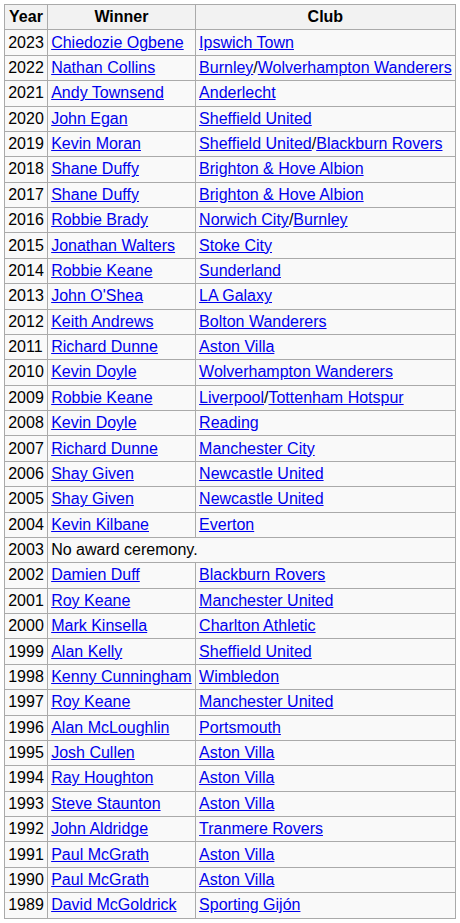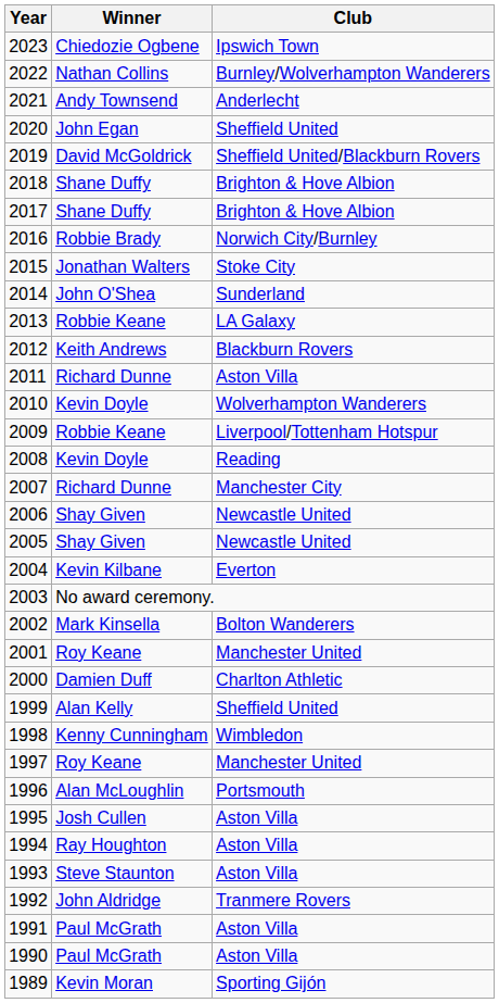2019 | Winner: Kevin Moran -> David McGoldrick
2014 | Winner: Robbie Keane -> John O'Shea
2013 | Winner: John O'Shea -> Robbie Keane
2012 | Club: Bolton Wanderers -> Blackburn Rovers
2002 | Winner: Damien Duff -> Mark Kinsella
2002 | Club: Blackburn Rovers -> Bolton Wanderers
2000 | Winner: Mark Kinsella -> Damien Duff
1989 | Winner: David McGoldrick -> Kevin Moran
